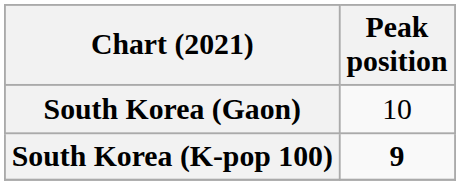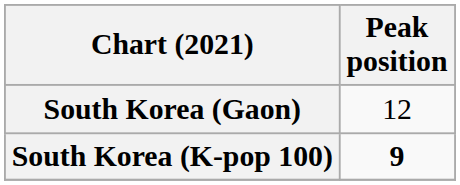South Korea (Gaon) | Peak position: 10 -> 12
